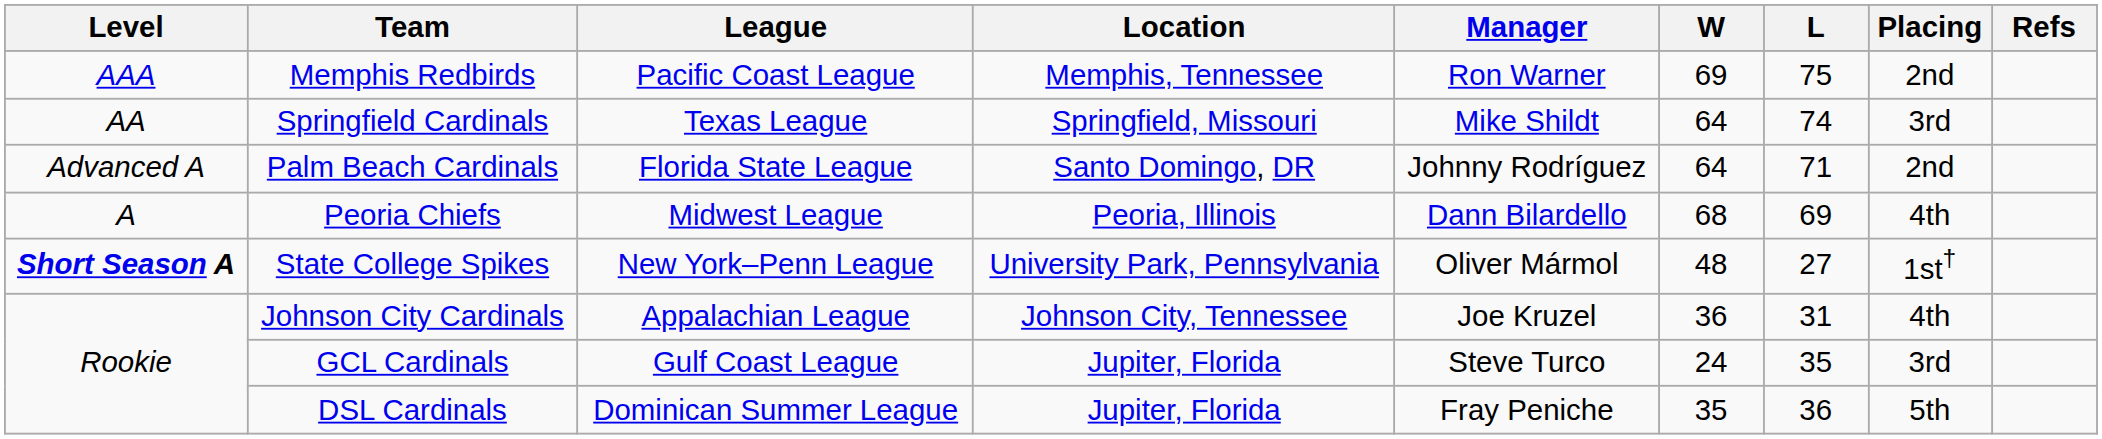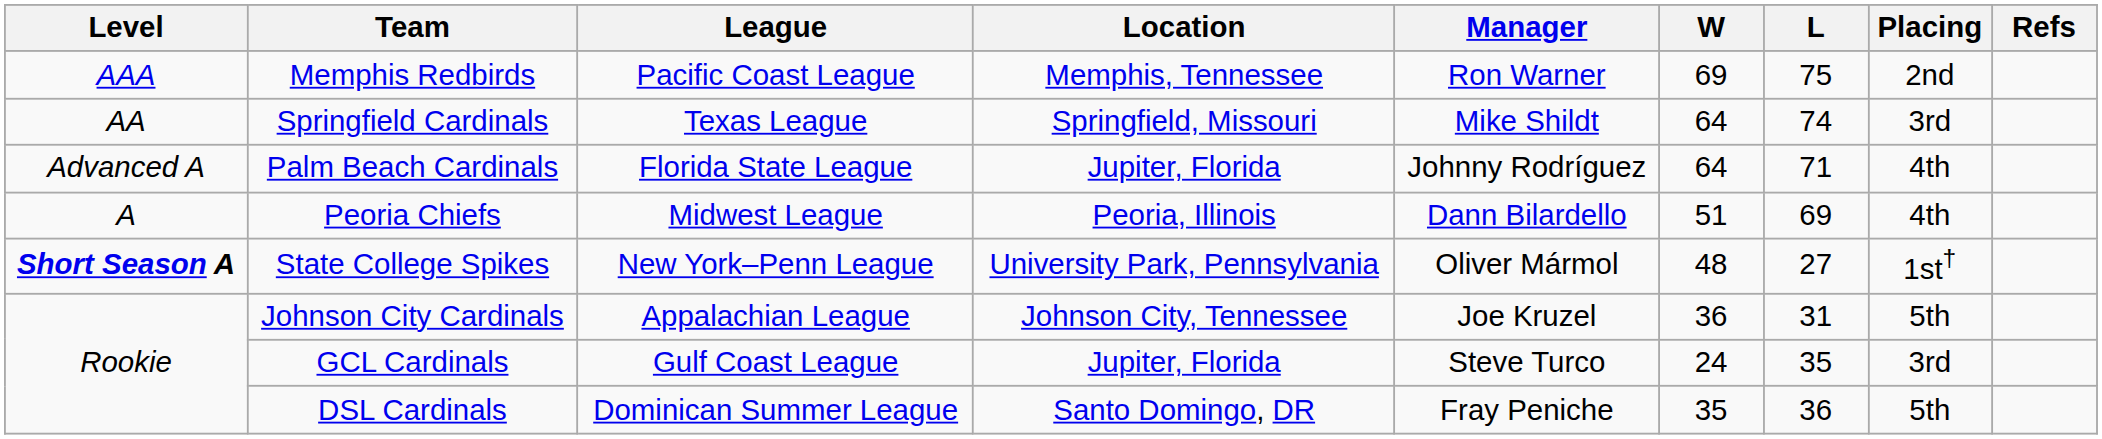Palm Beach Cardinals | Location: Santo Domingo, DR -> Jupiter, Florida
Palm Beach Cardinals | Placing: 2nd -> 4th
Peoria Chiefs | W: 68 -> 51
Johnson City Cardinals | Placing: 4th -> 5th
DSL Cardinals | Location: Jupiter, Florida -> Santo Domingo, DR
